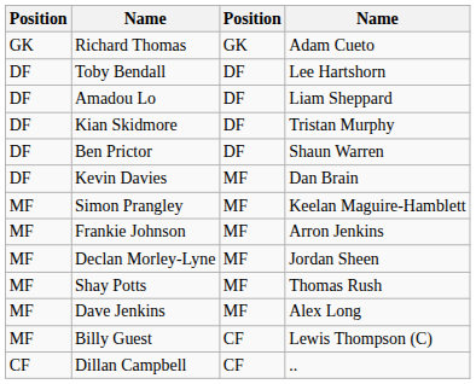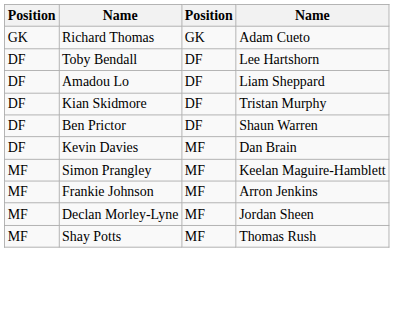- row: MF | Dave Jenkins | MF | Alex Long
- row: MF | Billy Guest | CF | Lewis Thompson (C)
- row: CF | Dillan Campbell | CF | ..
